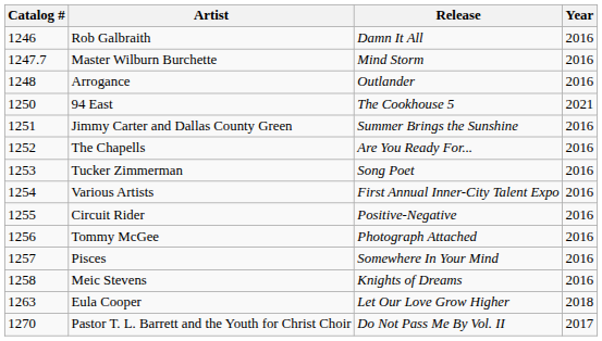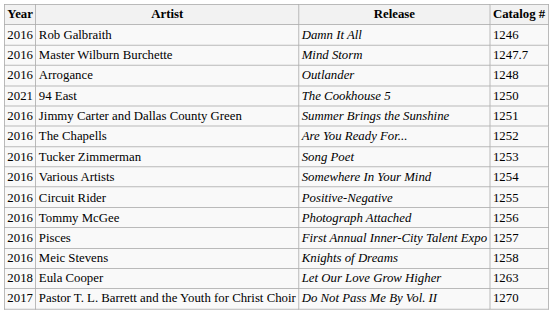columns swapped: Year <-> Catalog #
Various Artists | Release: First Annual Inner-City Talent Expo -> Somewhere In Your Mind
Pisces | Release: Somewhere In Your Mind -> First Annual Inner-City Talent Expo
